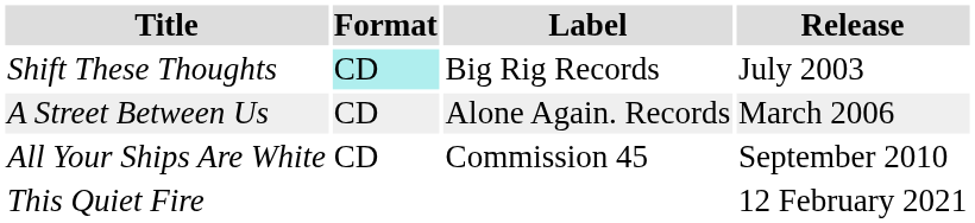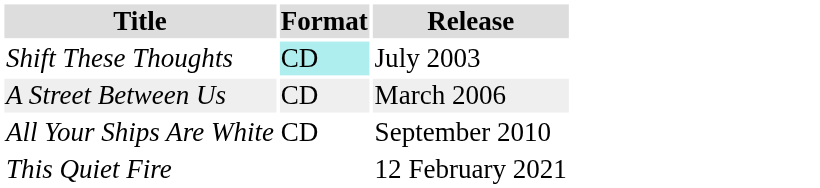- column: Label | Big Rig Records | Alone Again. Records | Commission 45
